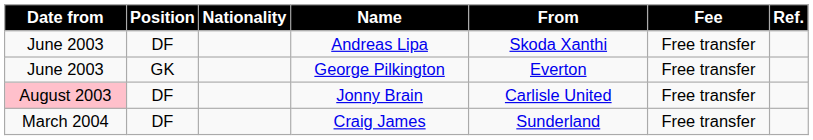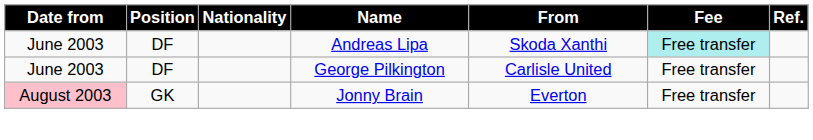Andreas Lipa | Fee: no background -> paleturquoise background
George Pilkington | Position: GK -> DF
George Pilkington | From: Everton -> Carlisle United
Jonny Brain | Position: DF -> GK
Jonny Brain | From: Carlisle United -> Everton
- row: March 2004 | DF | Craig James | Sunderland | Free transfer
